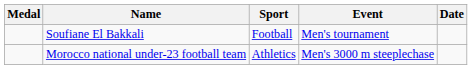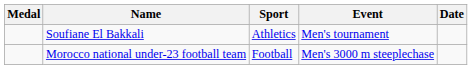Soufiane El Bakkali | Sport: Football -> Athletics
Morocco national under-23 football team | Sport: Athletics -> Football
